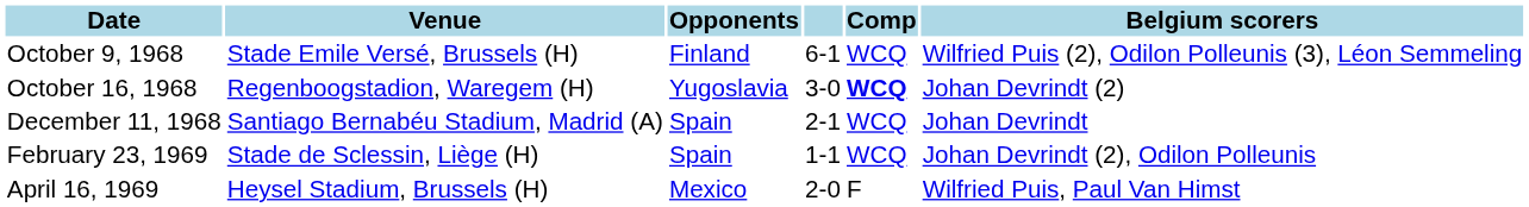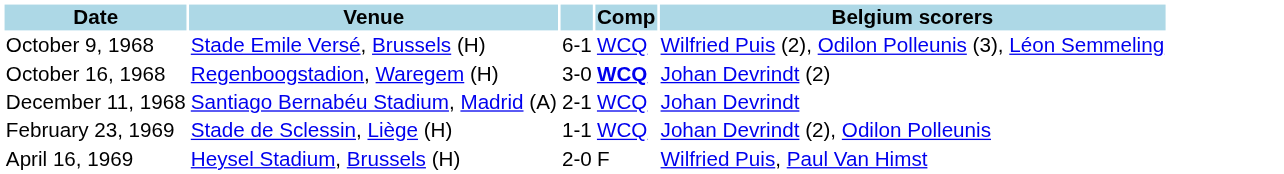- column: Opponents | Finland | Yugoslavia | Spain | Spain | Mexico
